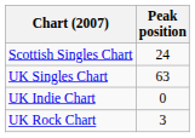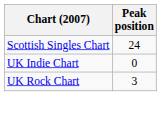- row: UK Singles Chart | 63
